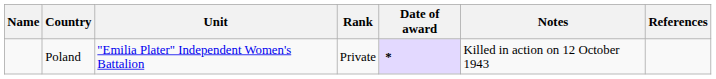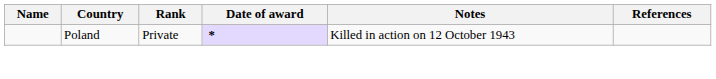- column: Unit | "Emilia Plater" Independent Women's Battalion
